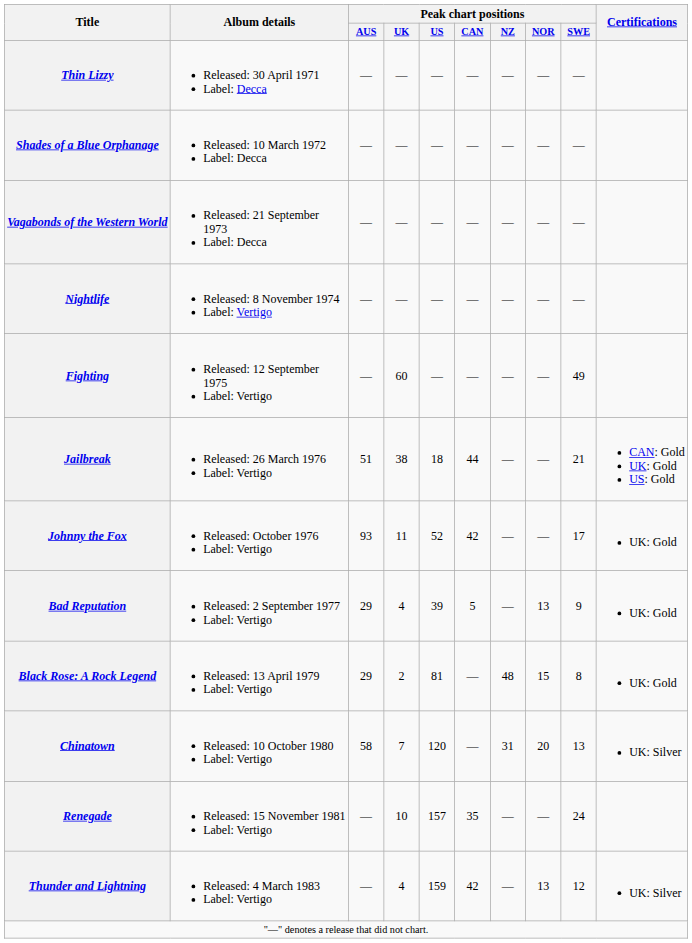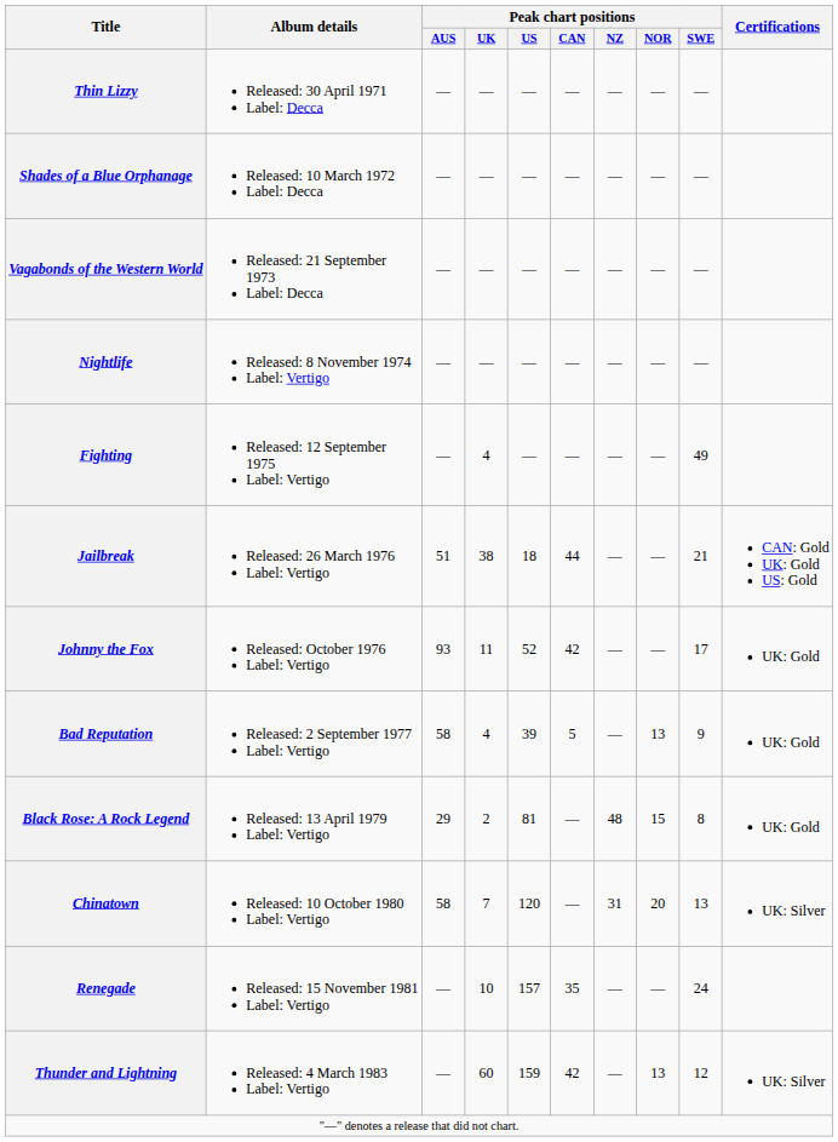Fighting | Peak chart positions / UK: 60 -> 4
Bad Reputation | Peak chart positions / AUS: 29 -> 58
Thunder and Lightning | Peak chart positions / UK: 4 -> 60
